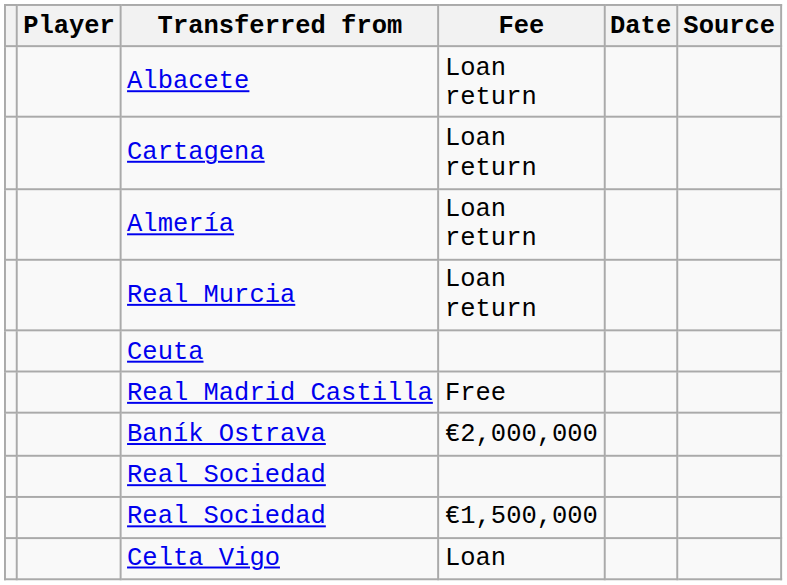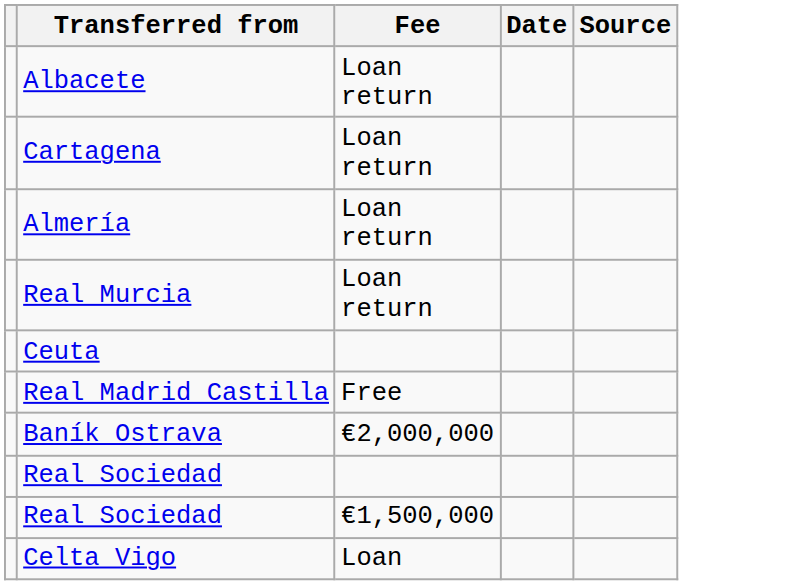- column: Player
